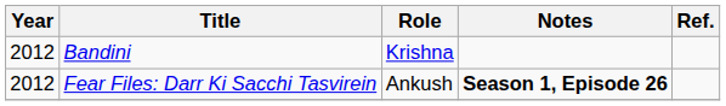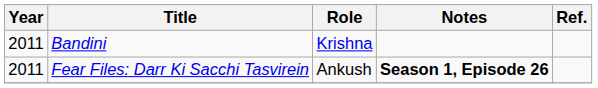Bandini | Year: 2012 -> 2011
Fear Files: Darr Ki Sacchi Tasvirein | Year: 2012 -> 2011
